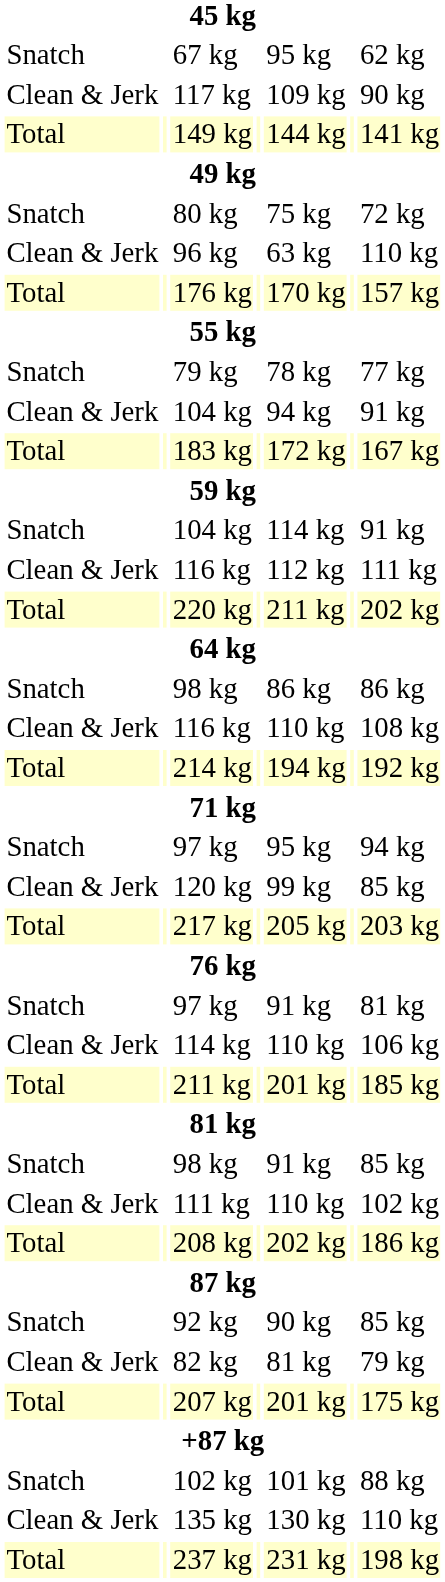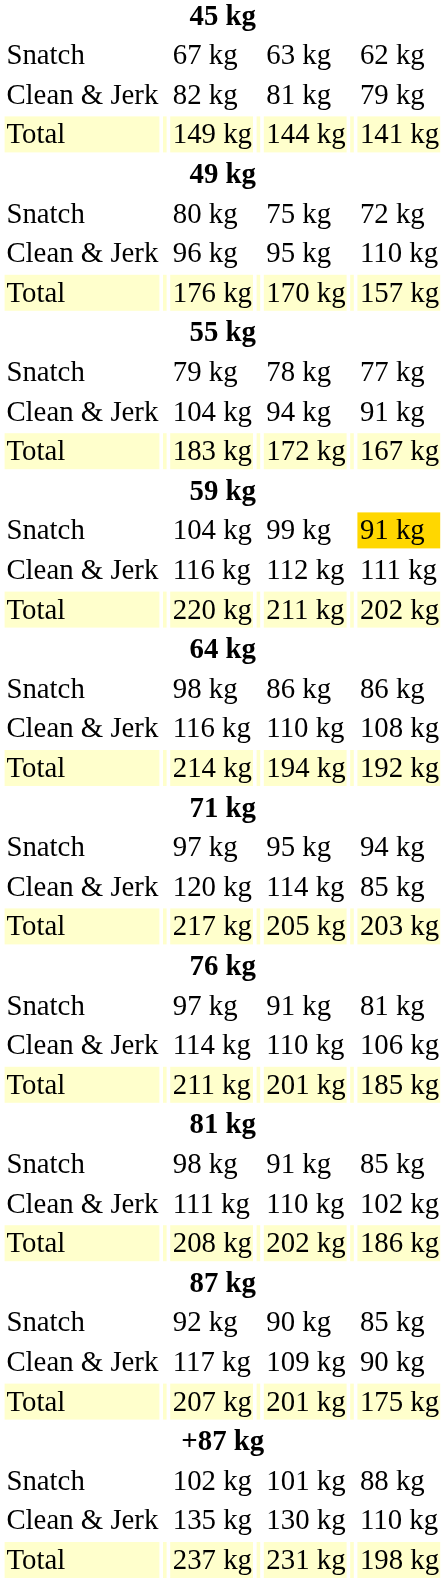67 kg | column 5: 95 kg -> 63 kg
rows swapped: 82 kg <-> 117 kg
96 kg | column 5: 63 kg -> 95 kg
Snatch / 104 kg | column 5: 114 kg -> 99 kg
Snatch / 104 kg | column 7: no background -> gold background
120 kg | column 5: 99 kg -> 114 kg
